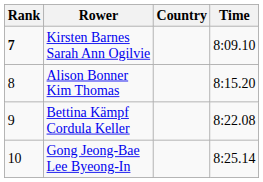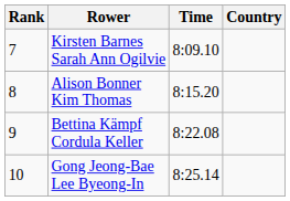columns swapped: Country <-> Time
Kirsten Barnes Sarah Ann Ogilvie | Rank: bold -> normal
